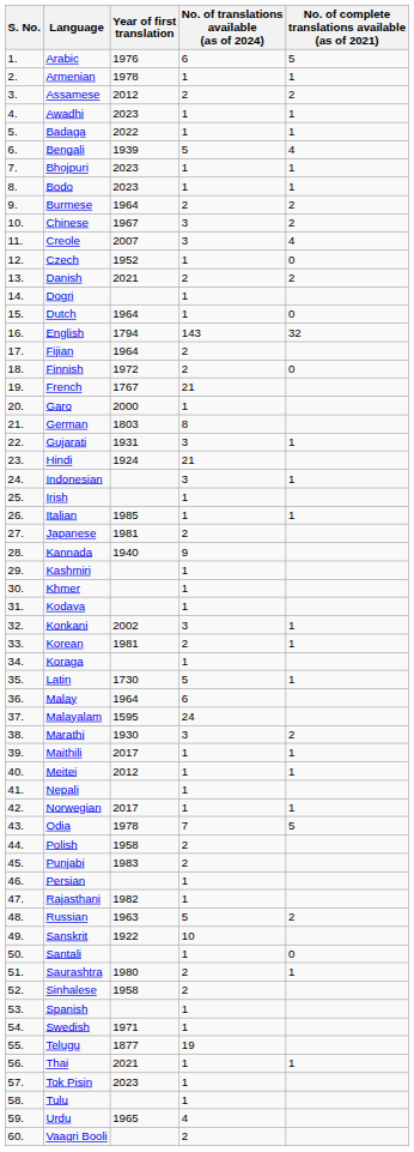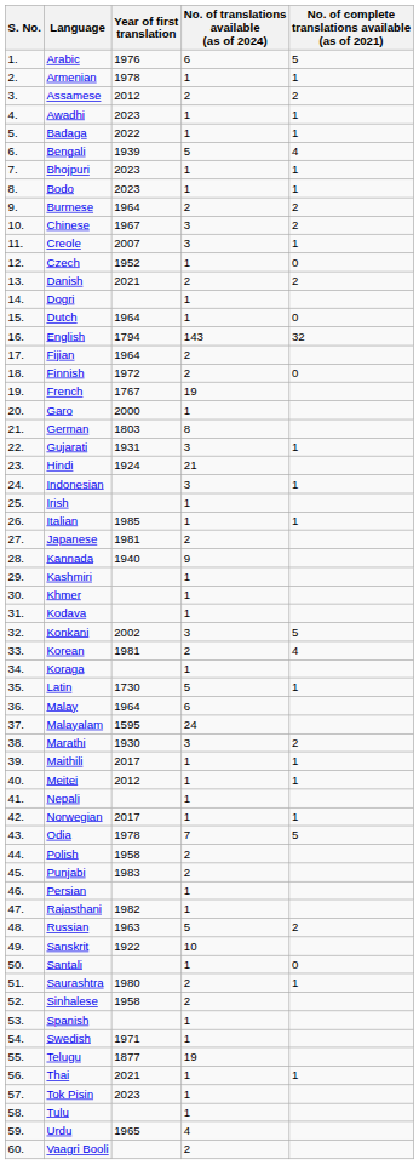Creole | No. of complete translations available (as of 2021): 4 -> 1
French | No. of translations available (as of 2024): 21 -> 19
Konkani | No. of complete translations available (as of 2021): 1 -> 5
Korean | No. of complete translations available (as of 2021): 1 -> 4
